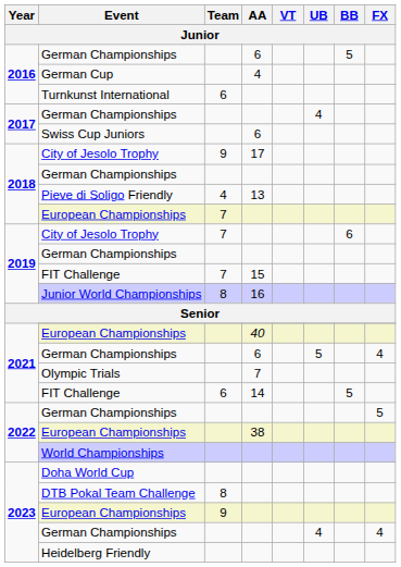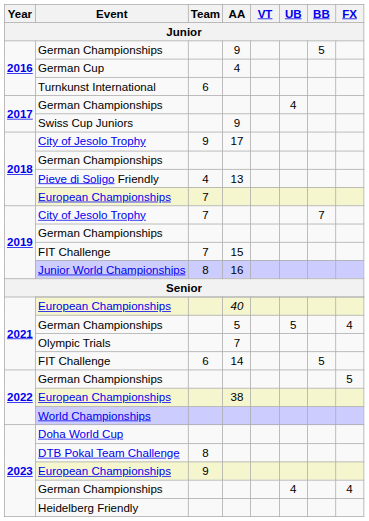2016 / German Championships | AA: 6 -> 9
Swiss Cup Juniors | AA: 6 -> 9
2019 / City of Jesolo Trophy | BB: 6 -> 7
2021 / German Championships | AA: 6 -> 5
